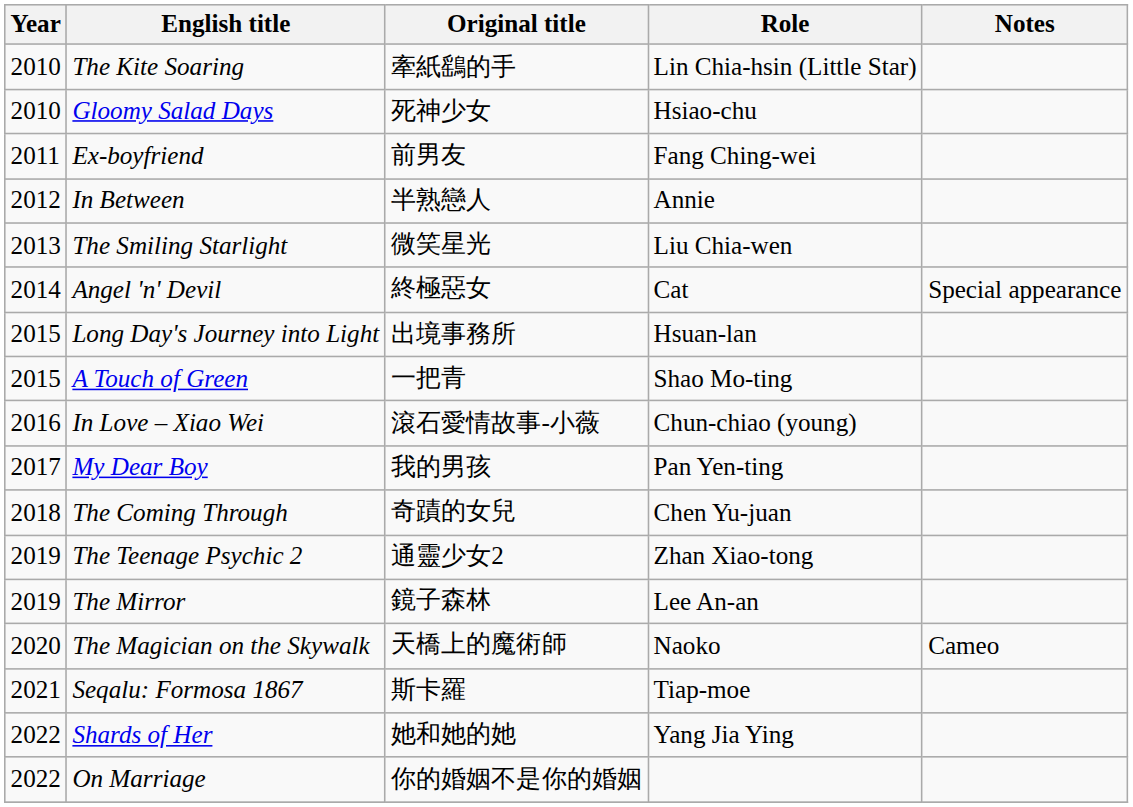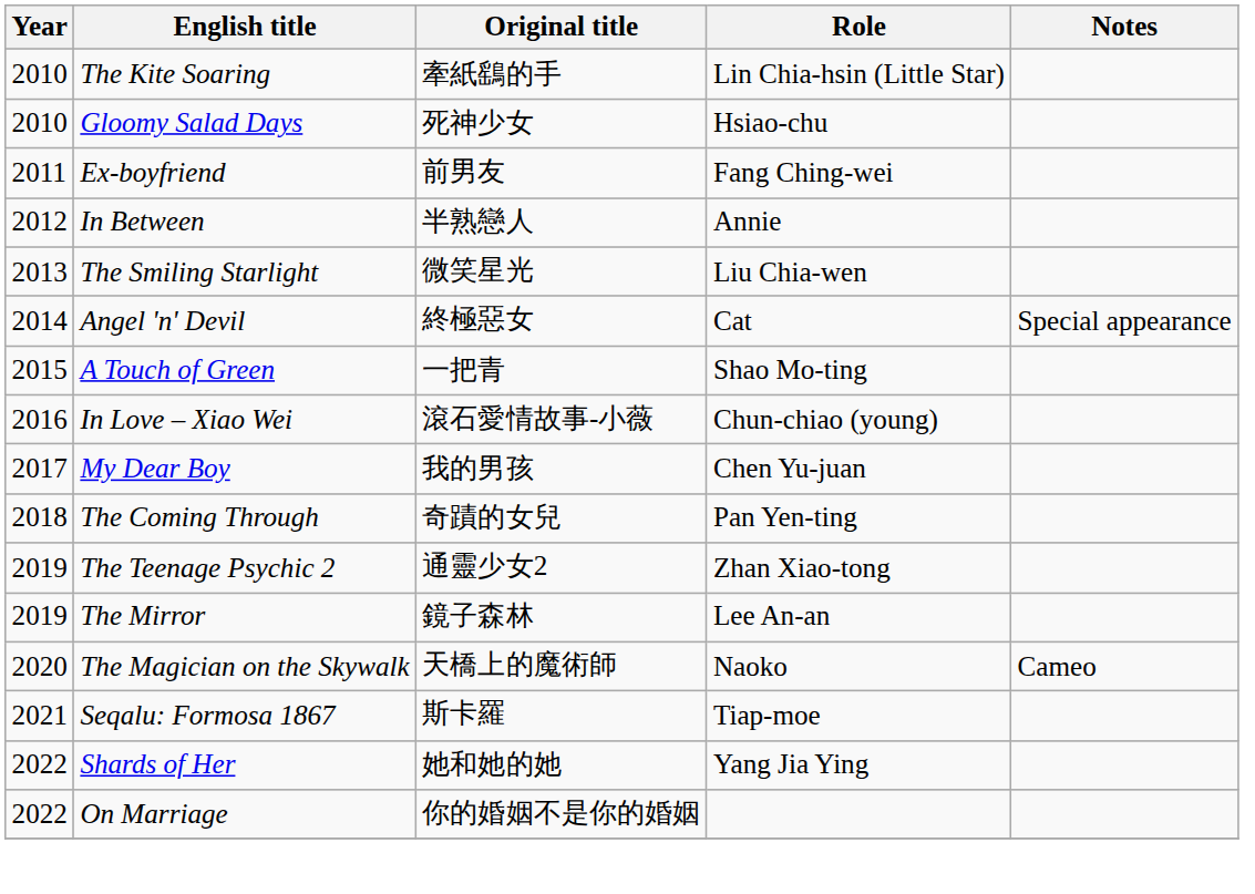- row: 2015 | Long Day's Journey into Light | 出境事務所 | Hsuan-lan
My Dear Boy | Role: Pan Yen-ting -> Chen Yu-juan
The Coming Through | Role: Chen Yu-juan -> Pan Yen-ting
